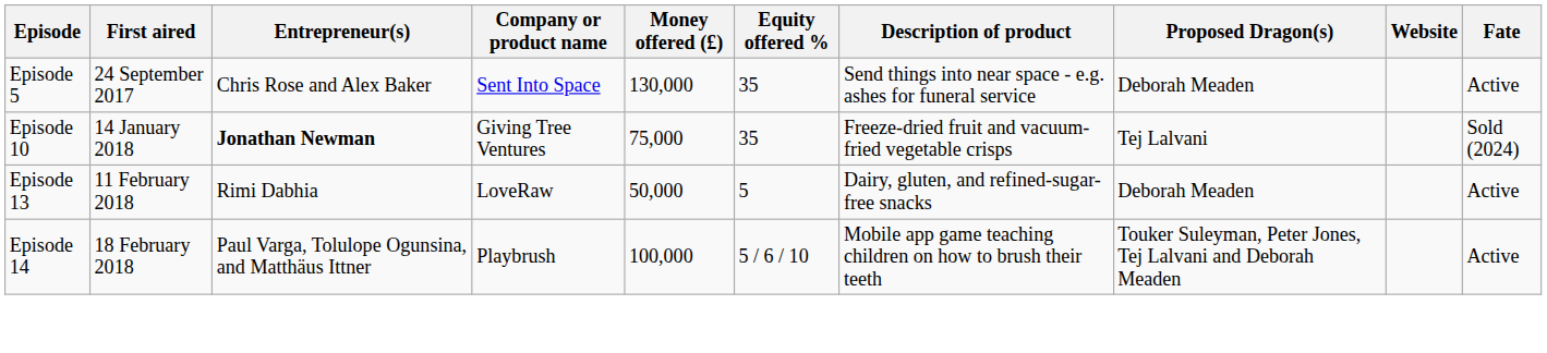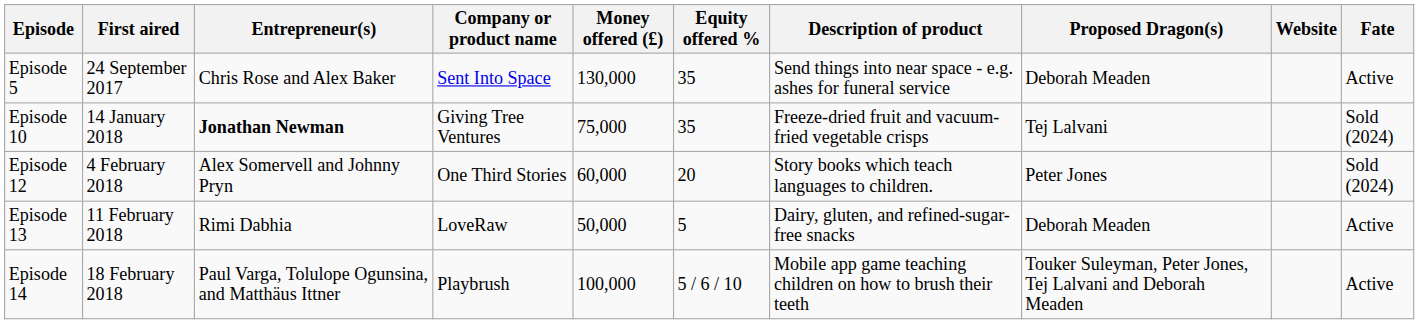+ row: Episode 12 | 4 February 2018 | Alex Somervell and Johnny Pryn | One Third Stories | 60,000 | 20 | Story books which teach languages to children. | Peter Jones | Sold (2024)
